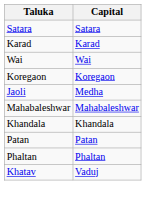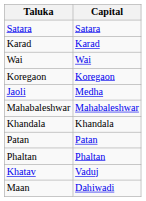+ row: Maan | Dahiwadi
